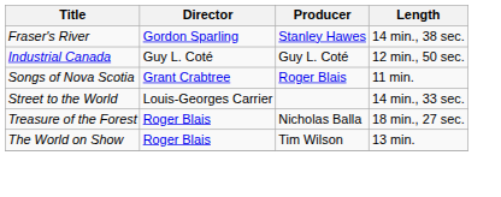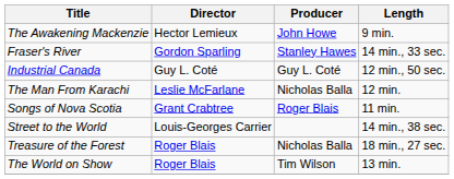+ row: The Awakening Mackenzie | Hector Lemieux | John Howe | 9 min.
Fraser's River | Length: 14 min., 38 sec. -> 14 min., 33 sec.
+ row: The Man From Karachi | Leslie McFarlane | Nicholas Balla | 12 min.
Street to the World | Length: 14 min., 33 sec. -> 14 min., 38 sec.
